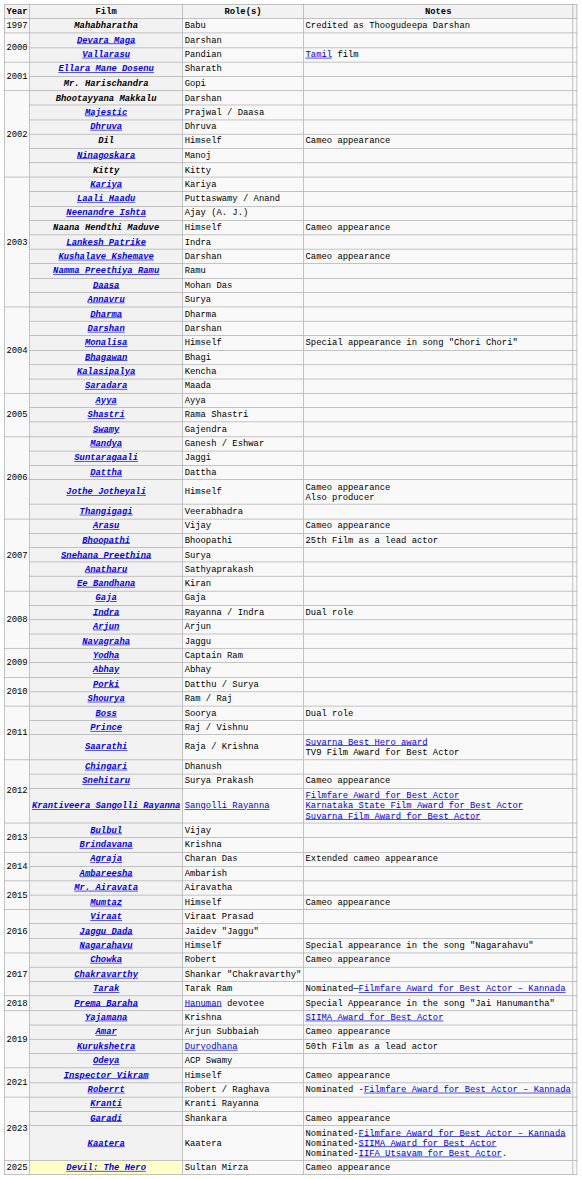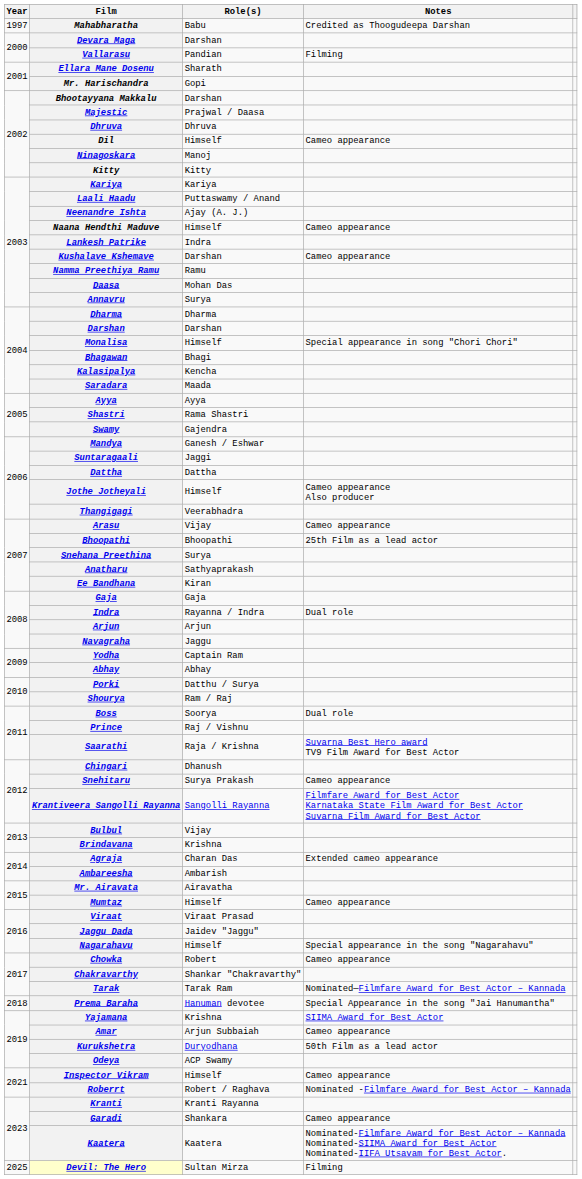Vallarasu | Notes: Tamil film -> Filming
Devil: The Hero | Notes: Cameo appearance -> Filming
